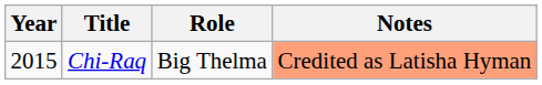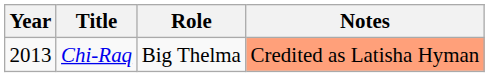Chi-Raq | Year: 2015 -> 2013
